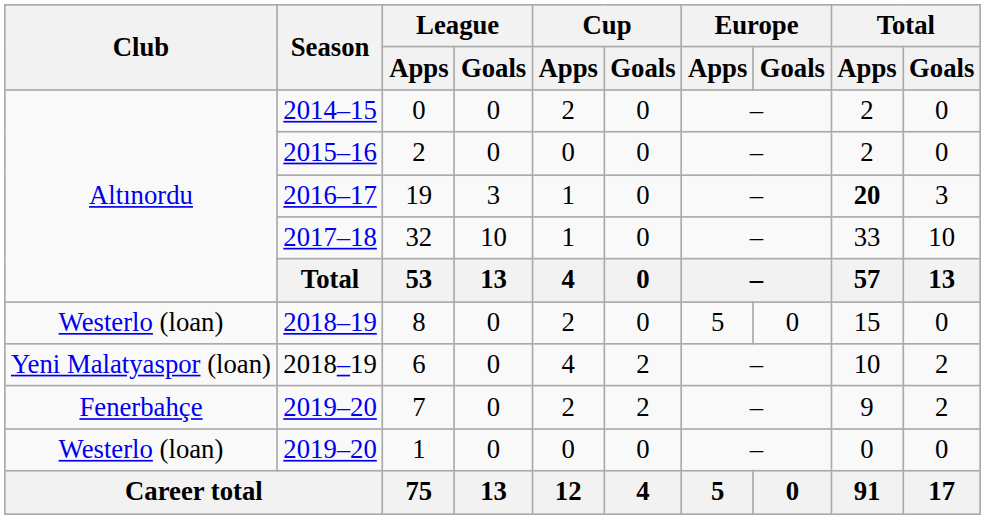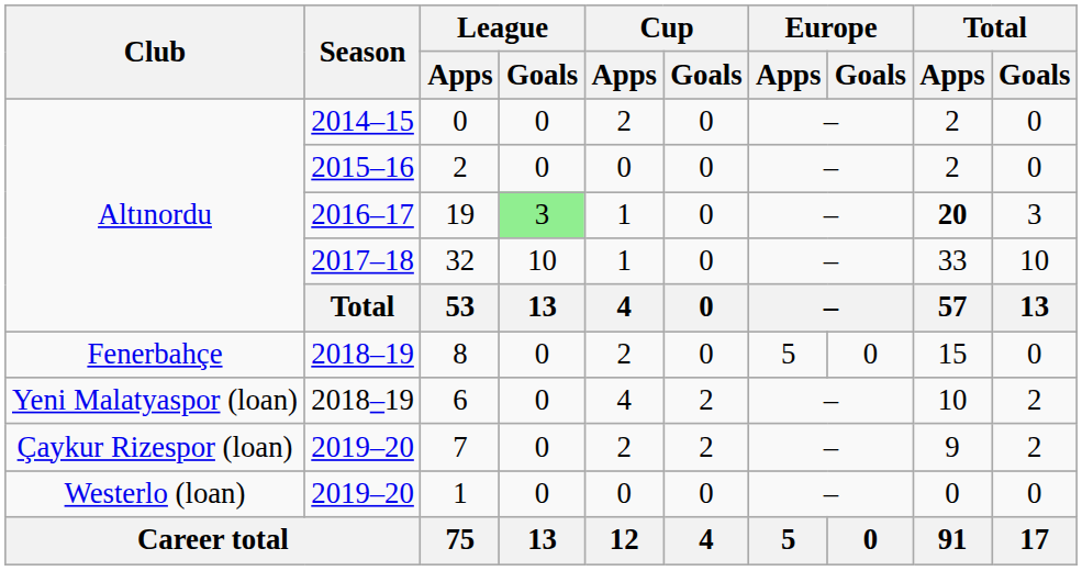19 | League / Goals: no background -> lightgreen background
8 | Club: Westerlo (loan) -> Fenerbahçe
7 | Club: Fenerbahçe -> Çaykur Rizespor (loan)
